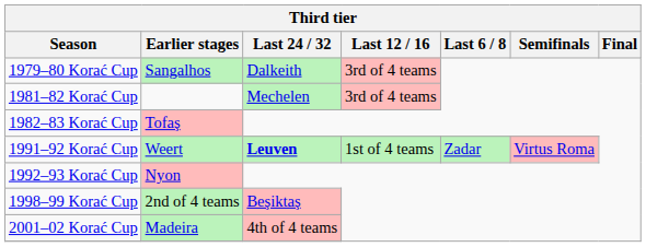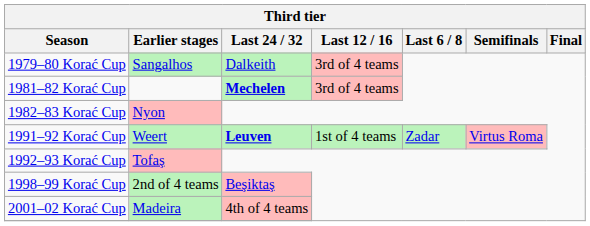1981–82 Korać Cup | Last 24 / 32: normal -> bold
1982–83 Korać Cup | Earlier stages: Tofaş -> Nyon
1992–93 Korać Cup | Earlier stages: Nyon -> Tofaş
